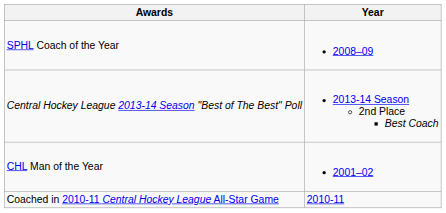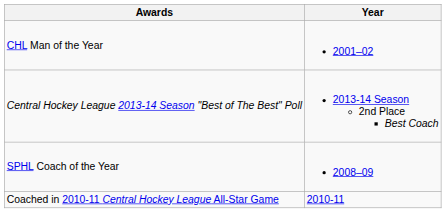rows swapped: CHL Man of the Year <-> SPHL Coach of the Year
